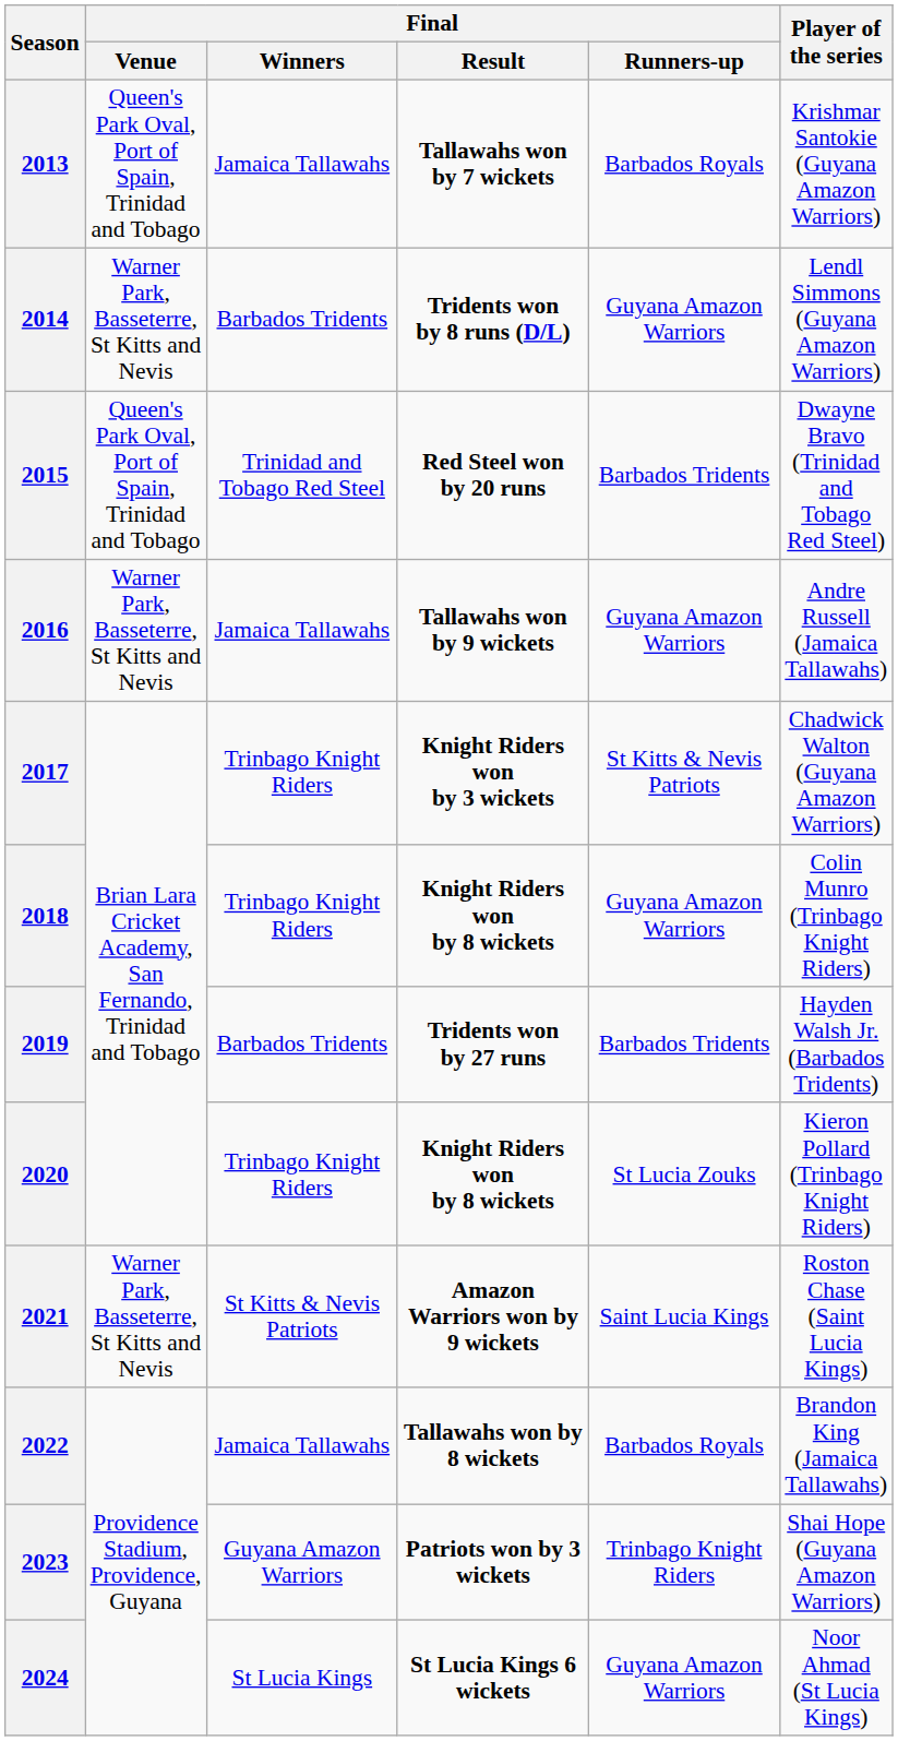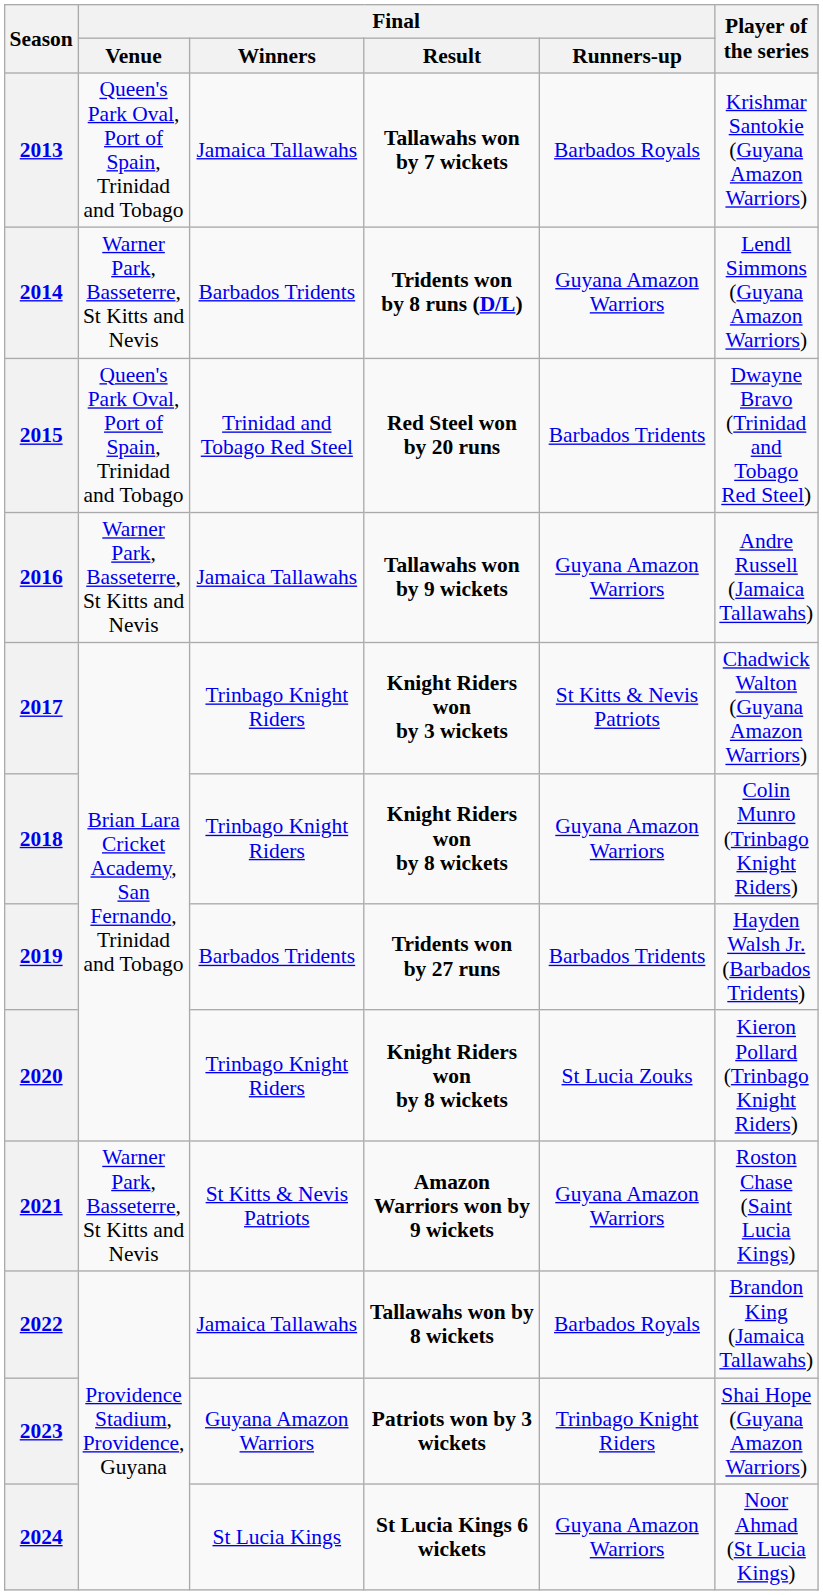2021 | Final / Runners-up: Saint Lucia Kings -> Guyana Amazon Warriors
